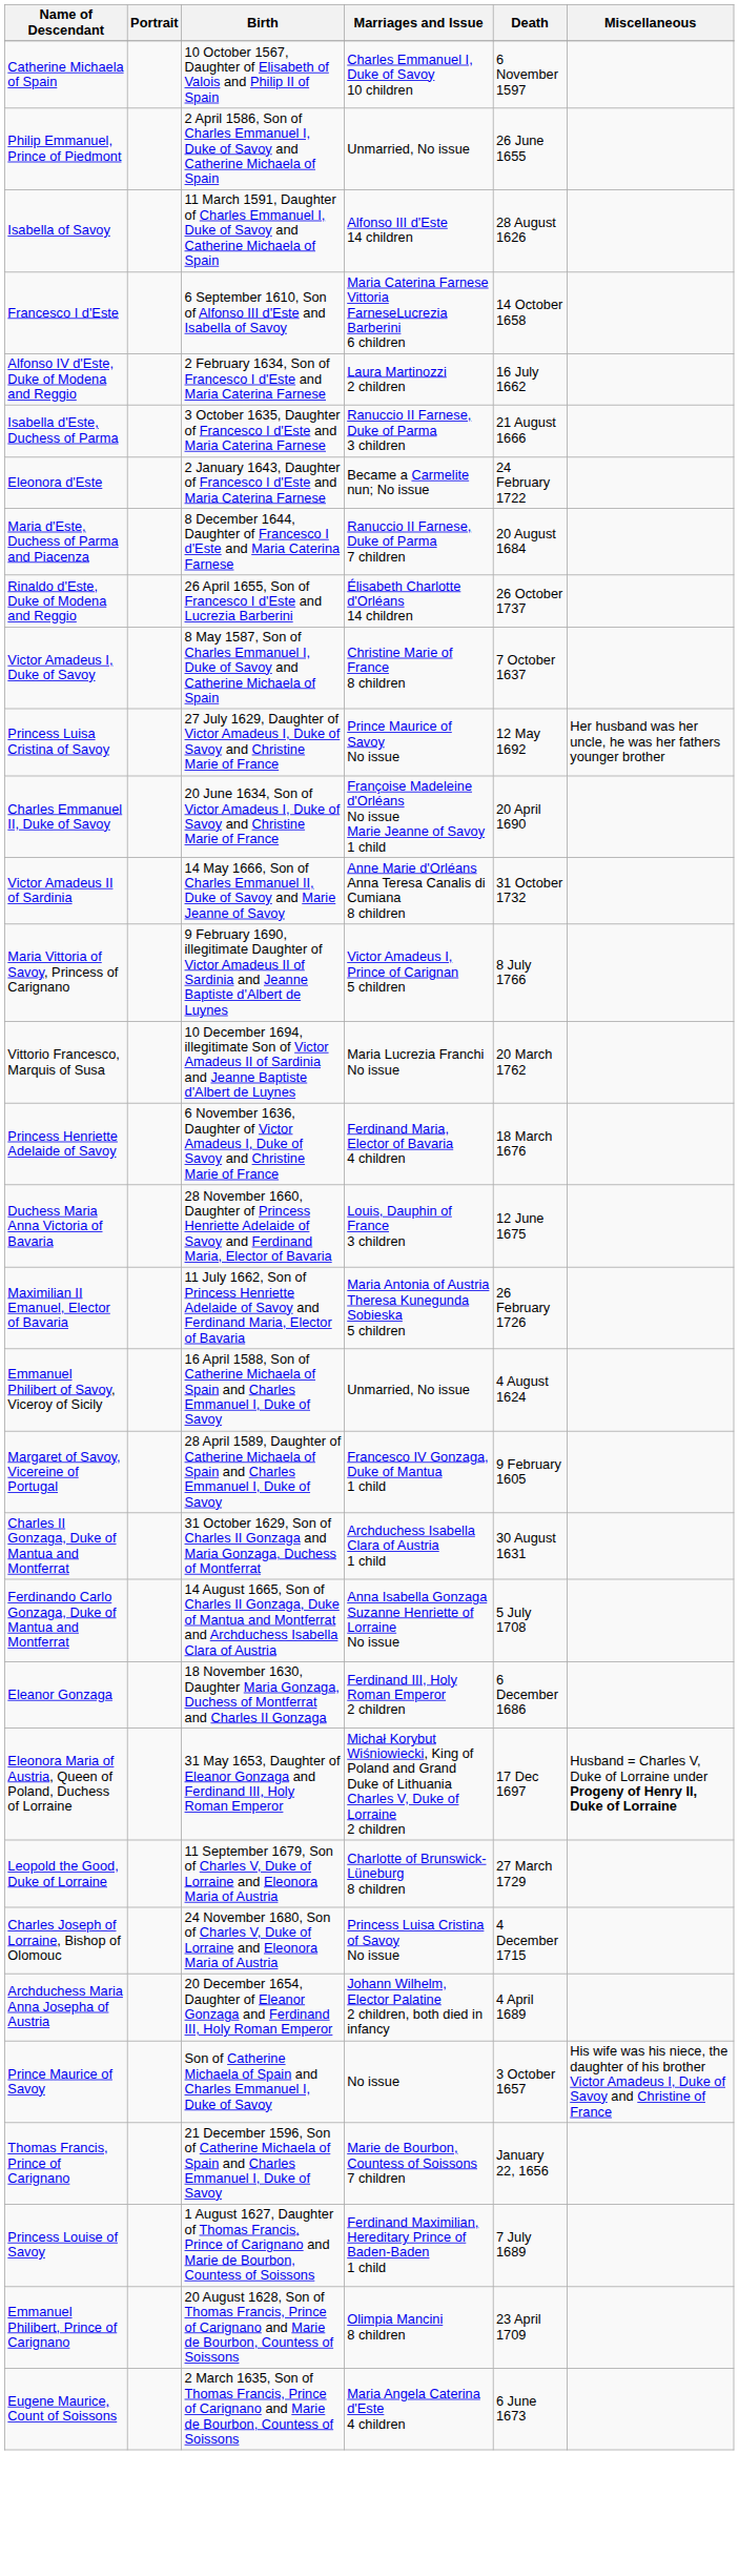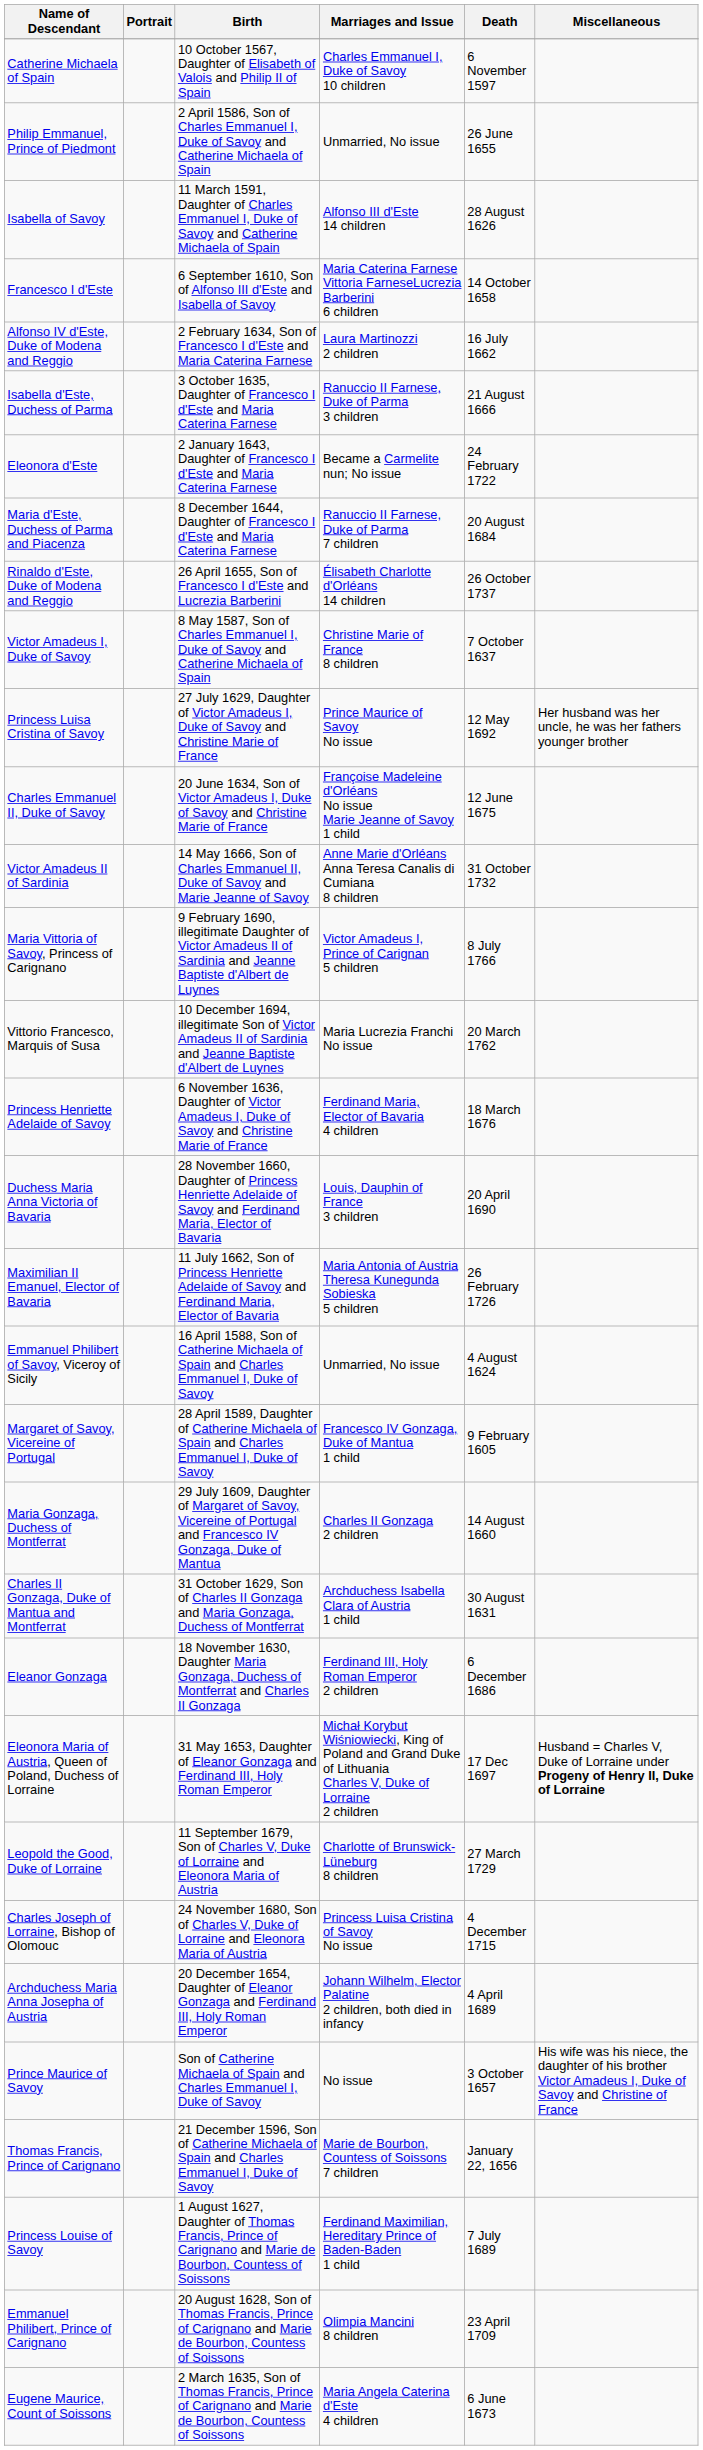Charles Emmanuel II, Duke of Savoy | Death: 20 April 1690 -> 12 June 1675
Duchess Maria Anna Victoria of Bavaria | Death: 12 June 1675 -> 20 April 1690
+ row: Maria Gonzaga, Duchess of Montferrat | 29 July 1609, Daughter of Margaret of Savoy, Vicereine of Portugal and Francesco IV Gonzaga, Duke of Mantua | Charles II Gonzaga 2 children | 14 August 1660
- row: Ferdinando Carlo Gonzaga, Duke of Mantua and Montferrat | 14 August 1665, Son of Charles II Gonzaga, Duke of Mantua and Montferrat and Archduchess Isabella Clara of Austria | Anna Isabella Gonzaga Suzanne Henriette of Lorraine No issue | 5 July 1708
